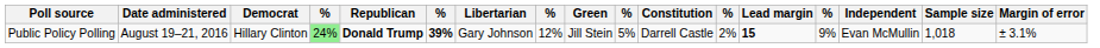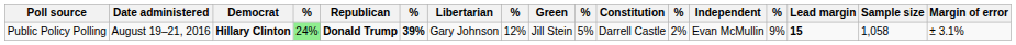columns swapped: Independent <-> Lead margin
Public Policy Polling | Democrat: normal -> bold
Public Policy Polling | Sample size: 1,018 -> 1,058
